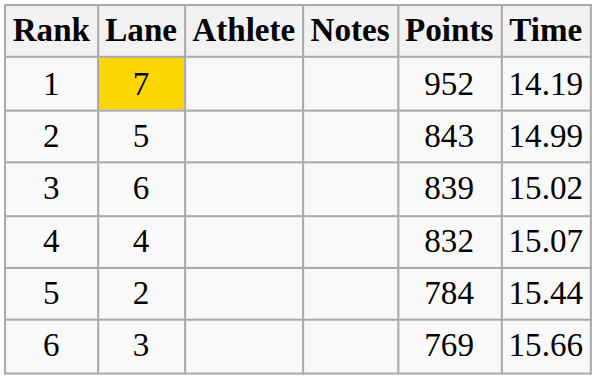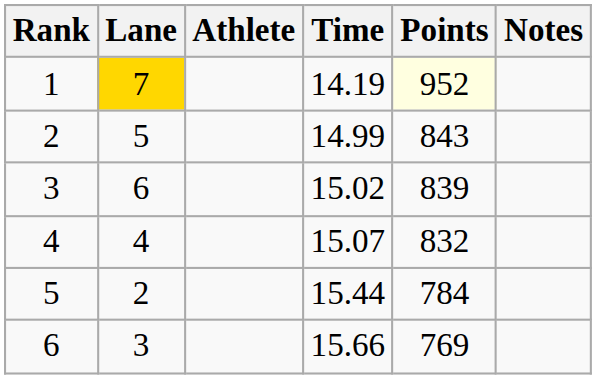columns swapped: Time <-> Notes
1 | Points: no background -> lightyellow background
